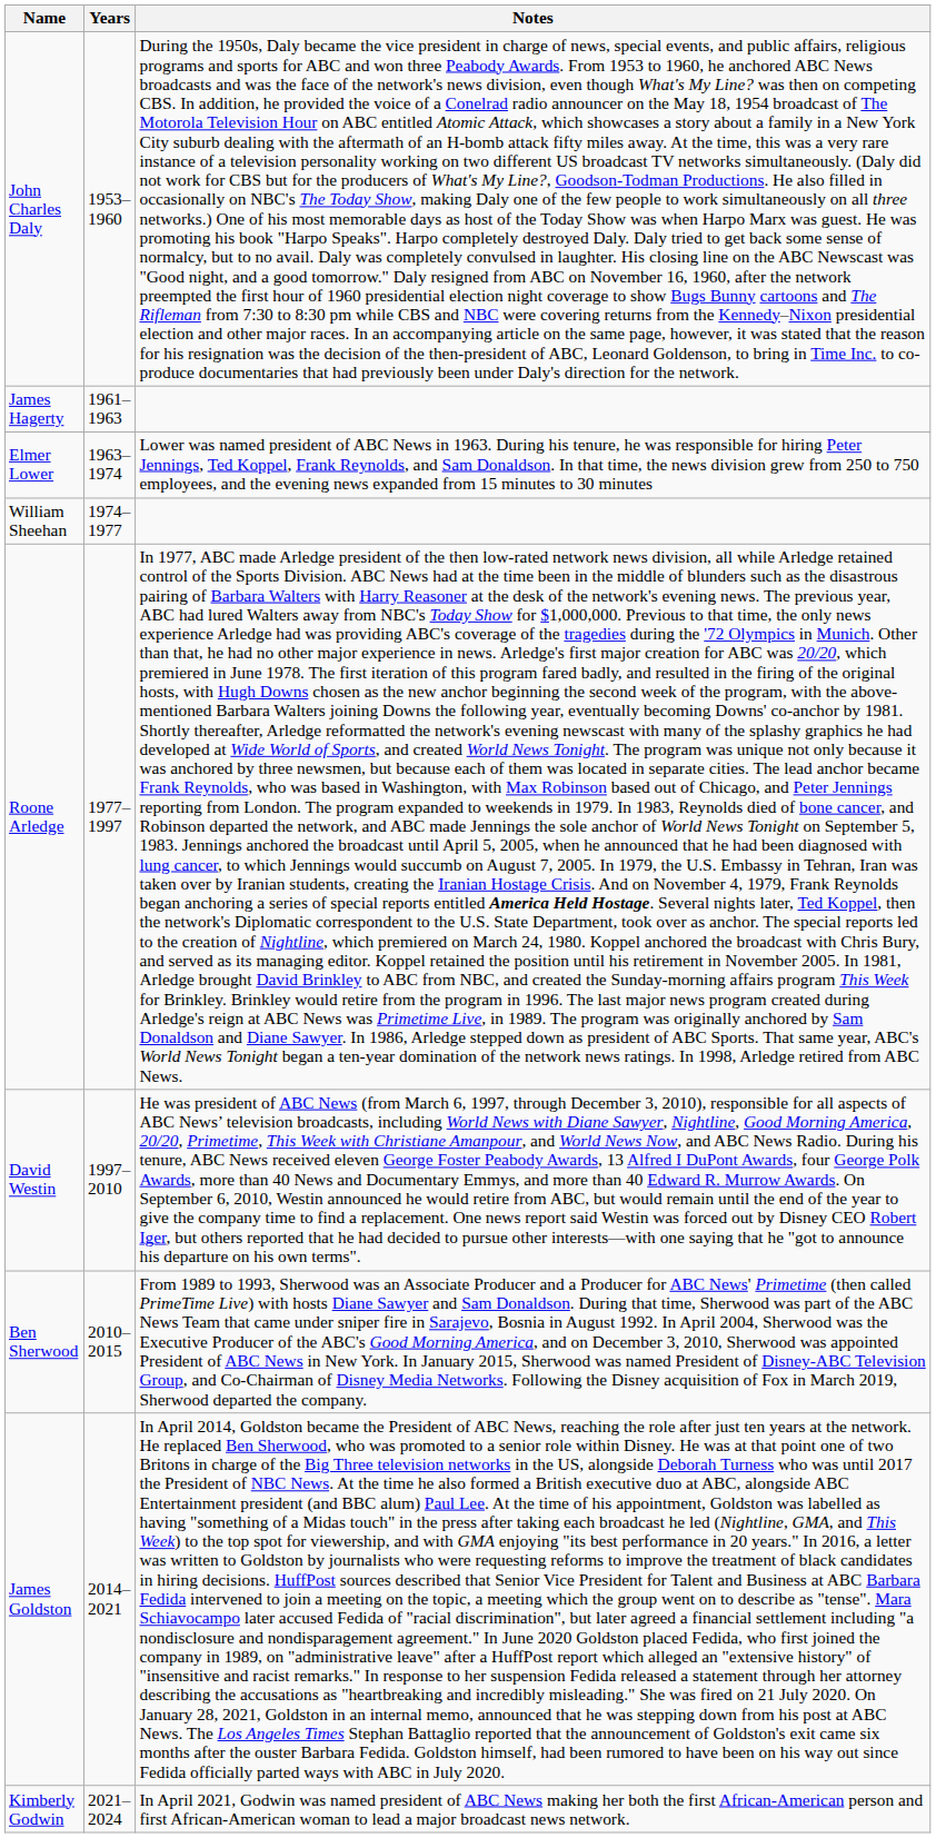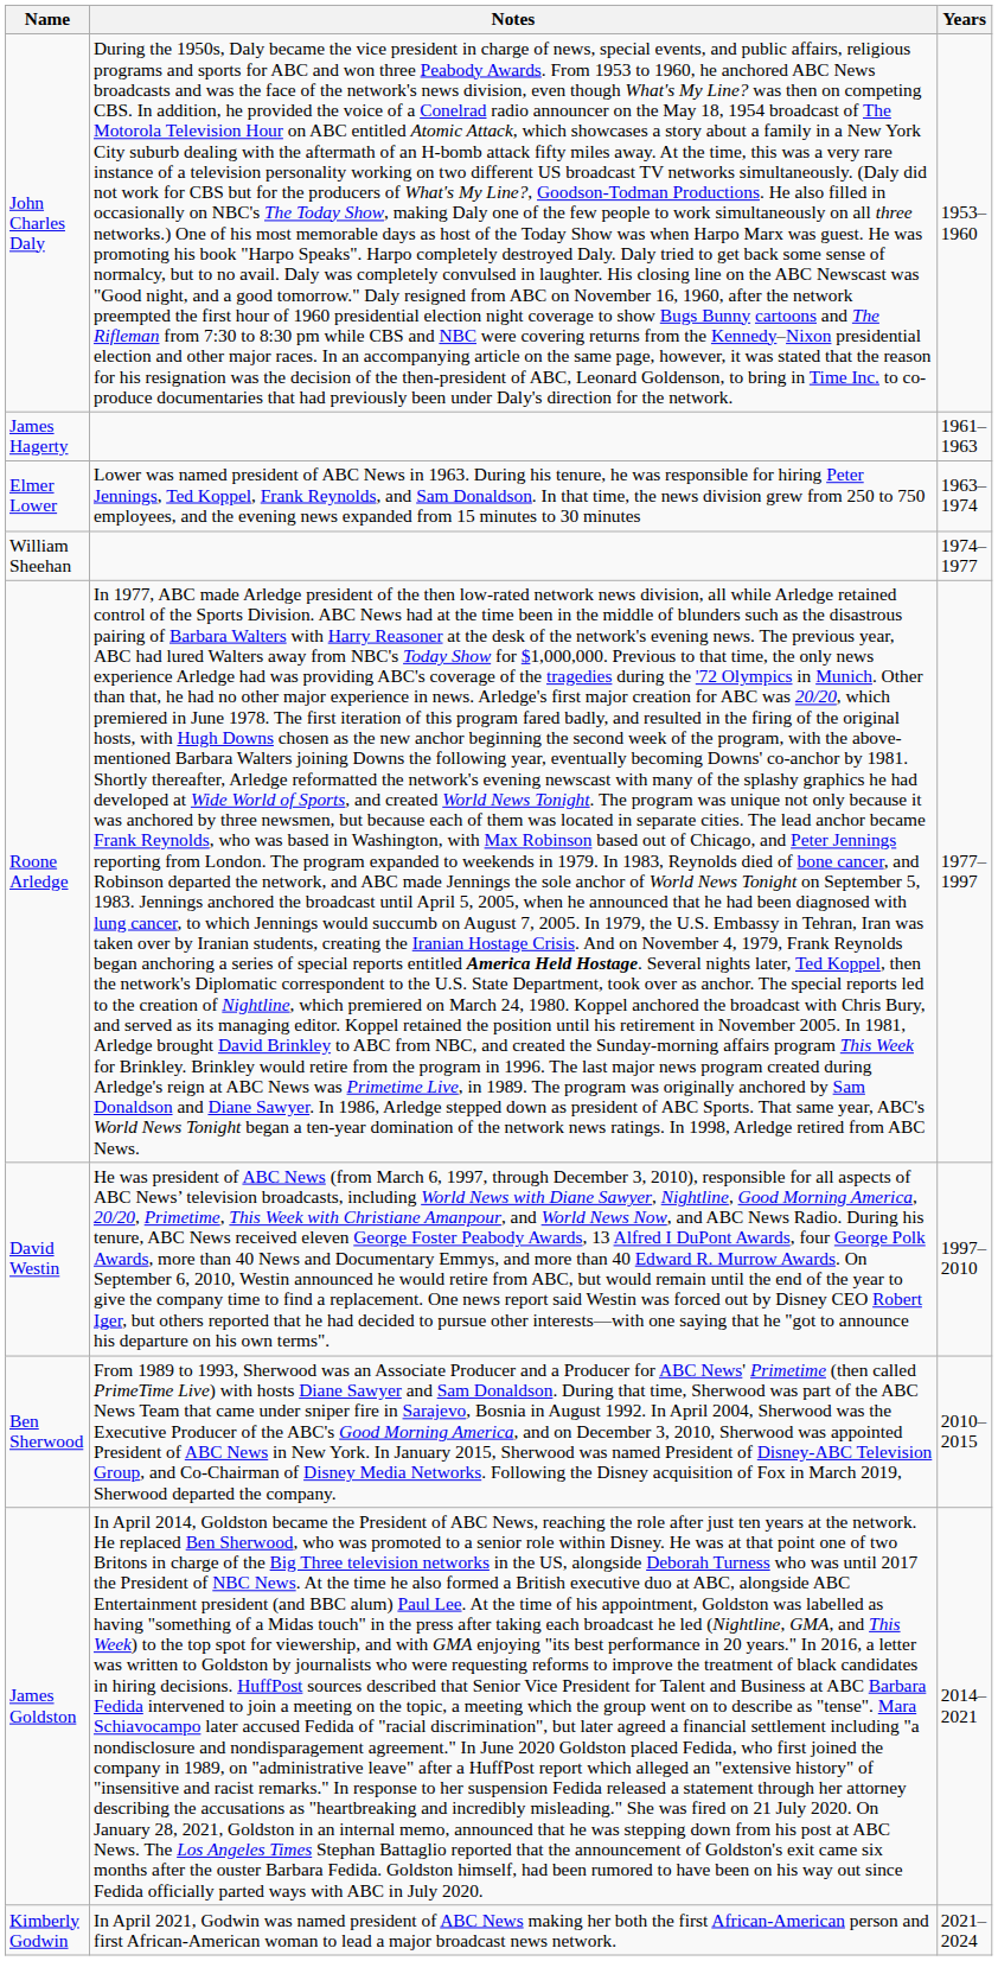columns swapped: Years <-> Notes
